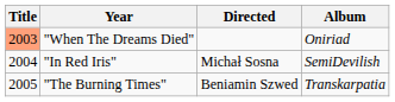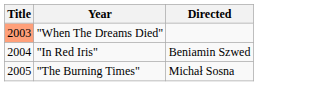- column: Album | Oniriad | SemiDevilish | Transkarpatia
"In Red Iris" | Directed: Michał Sosna -> Beniamin Szwed
"The Burning Times" | Directed: Beniamin Szwed -> Michał Sosna
